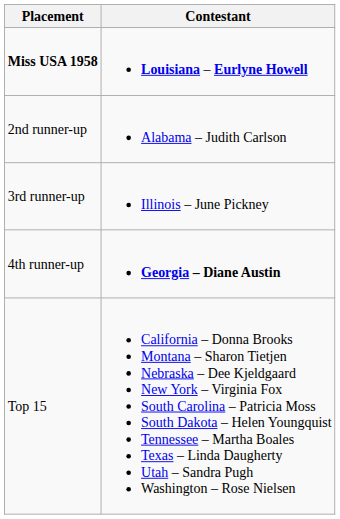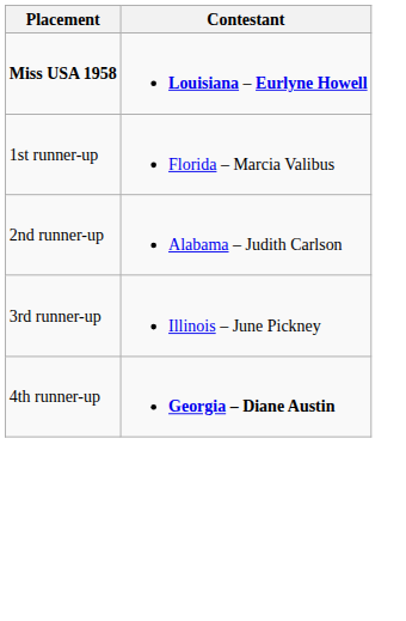+ row: 1st runner-up | Florida – Marcia Valibus
- row: Top 15 | California – Donna Brooks Montana – Sharon Tietjen Nebraska – Dee Kjeldgaard New York – Virginia Fox South Carolina – Patricia Moss South Dakota – Helen Youngquist Tennessee – Martha Boales Texas – Linda Daugherty Utah – Sandra Pugh Washington – Rose Nielsen
